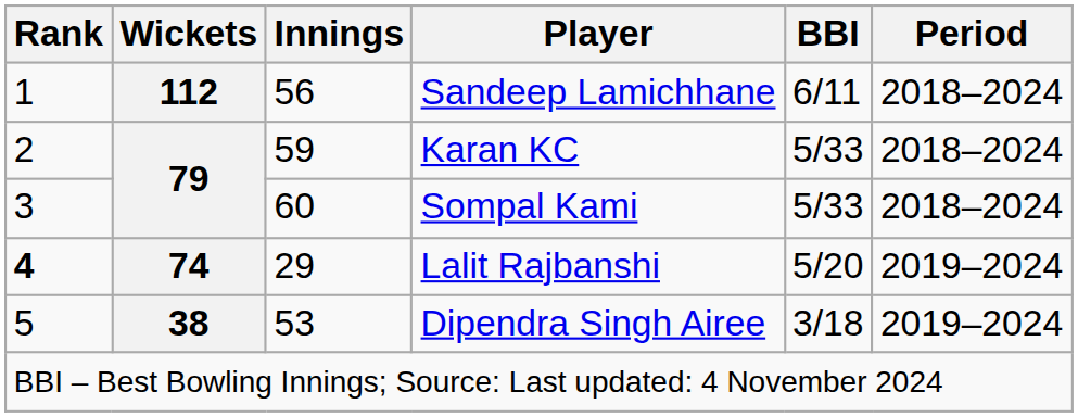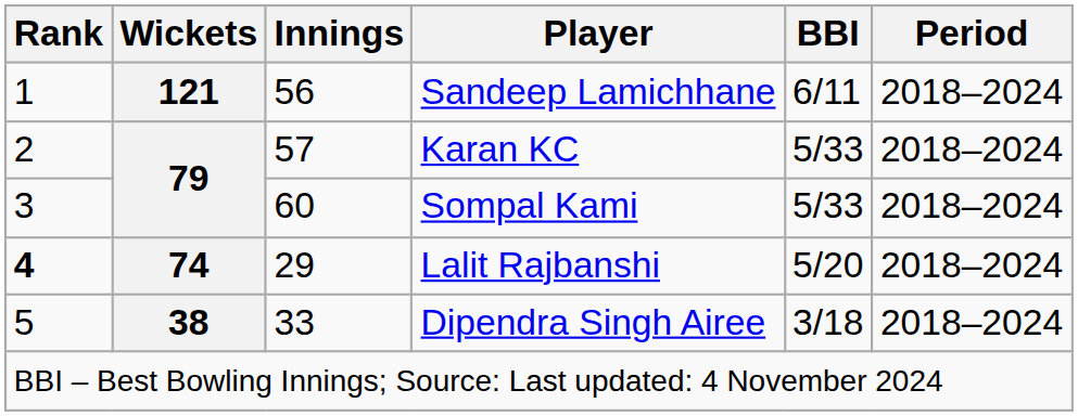Sandeep Lamichhane | Wickets: 112 -> 121
Karan KC | Innings: 59 -> 57
Lalit Rajbanshi | Period: 2019–2024 -> 2018–2024
Dipendra Singh Airee | Innings: 53 -> 33
Dipendra Singh Airee | Period: 2019–2024 -> 2018–2024
